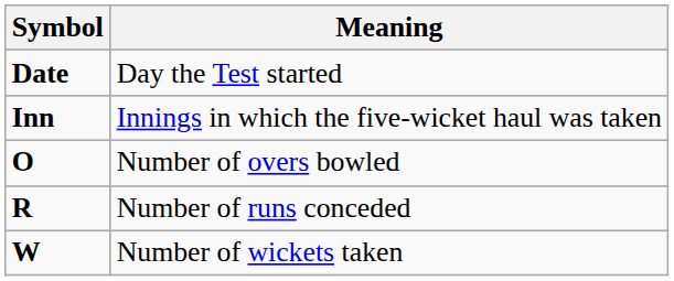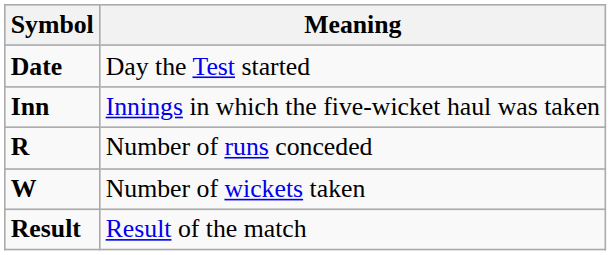- row: O | Number of overs bowled
+ row: Result | Result of the match
